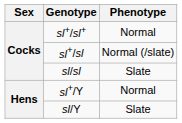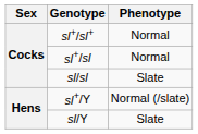sl+/sl | Phenotype: Normal (/slate) -> Normal
sl+/Y | Phenotype: Normal -> Normal (/slate)
